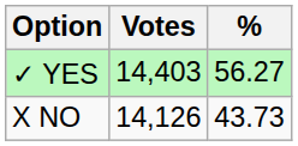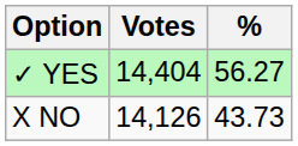✓ YES | Votes: 14,403 -> 14,404
